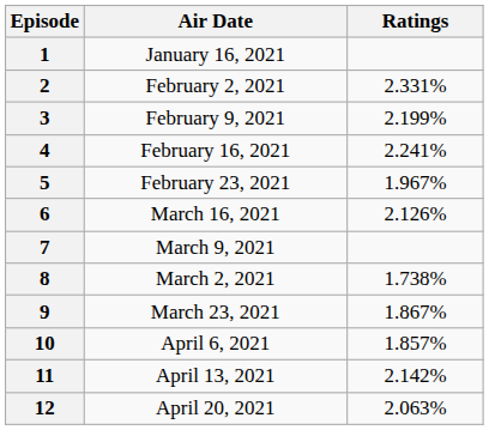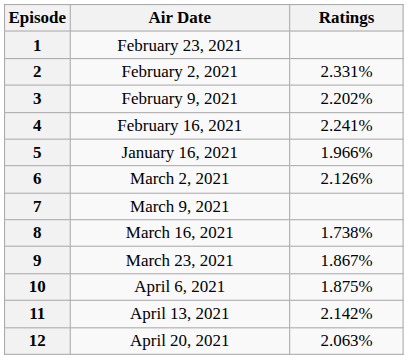1 | Air Date: January 16, 2021 -> February 23, 2021
3 | Ratings: 2.199% -> 2.202%
5 | Air Date: February 23, 2021 -> January 16, 2021
5 | Ratings: 1.967% -> 1.966%
6 | Air Date: March 16, 2021 -> March 2, 2021
8 | Air Date: March 2, 2021 -> March 16, 2021
10 | Ratings: 1.857% -> 1.875%
